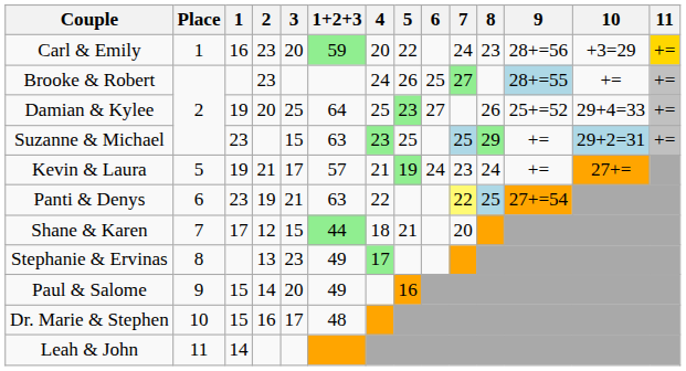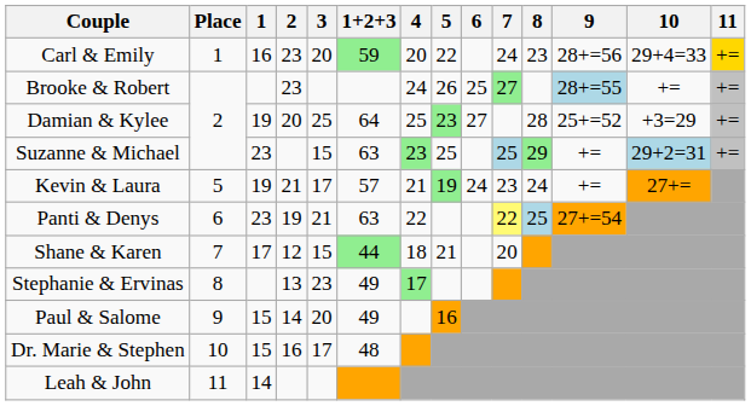Carl & Emily | 10: +3=29 -> 29+4=33
Damian & Kylee | 8: 26 -> 28
Damian & Kylee | 10: 29+4=33 -> +3=29
